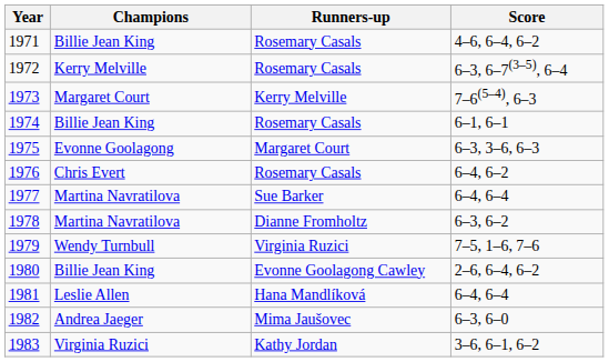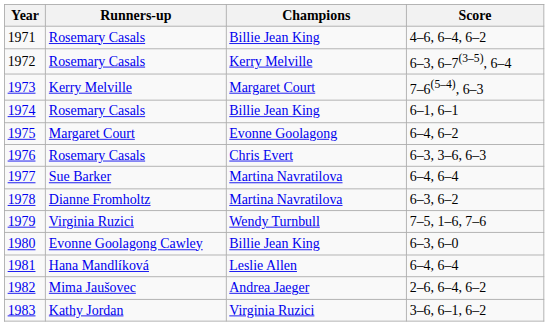columns swapped: Champions <-> Runners-up
1975 | Score: 6–3, 3–6, 6–3 -> 6–4, 6–2
1976 | Score: 6–4, 6–2 -> 6–3, 3–6, 6–3
1980 | Score: 2–6, 6–4, 6–2 -> 6–3, 6–0
1982 | Score: 6–3, 6–0 -> 2–6, 6–4, 6–2
